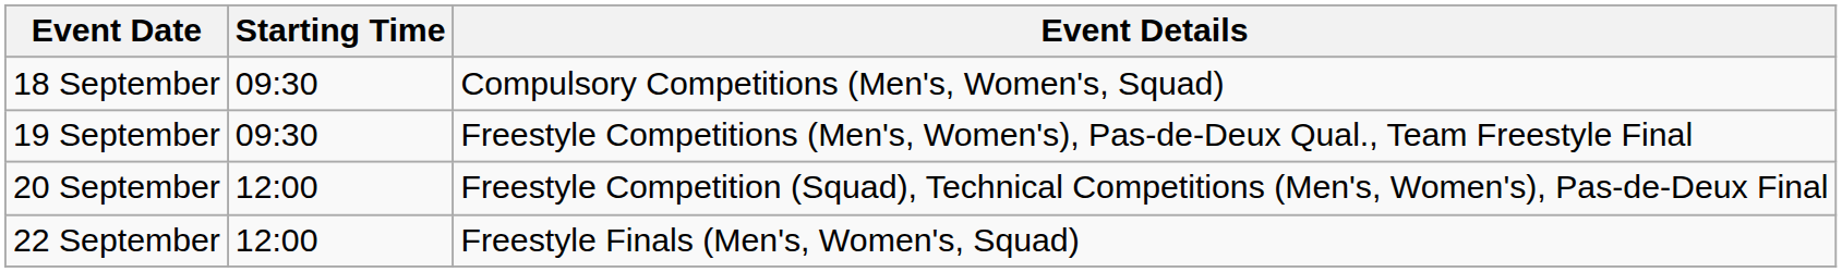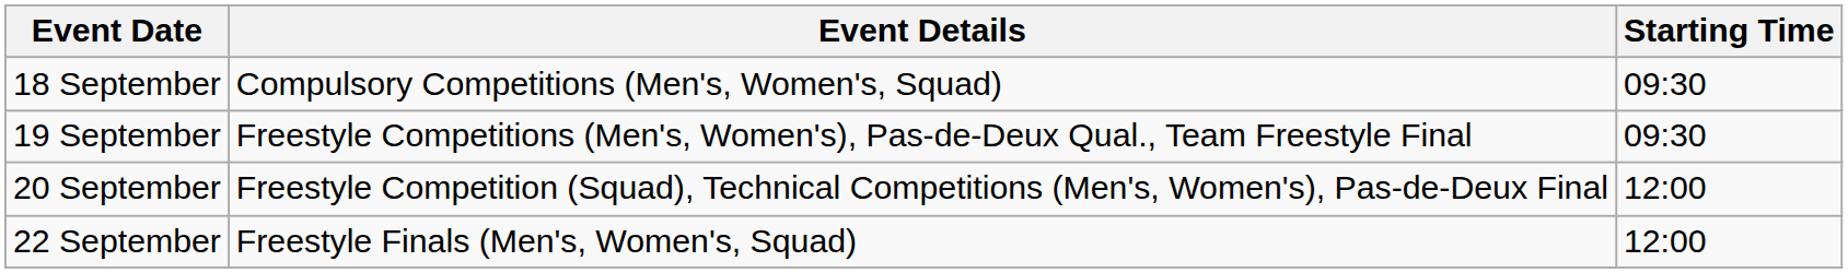columns swapped: Starting Time <-> Event Details
